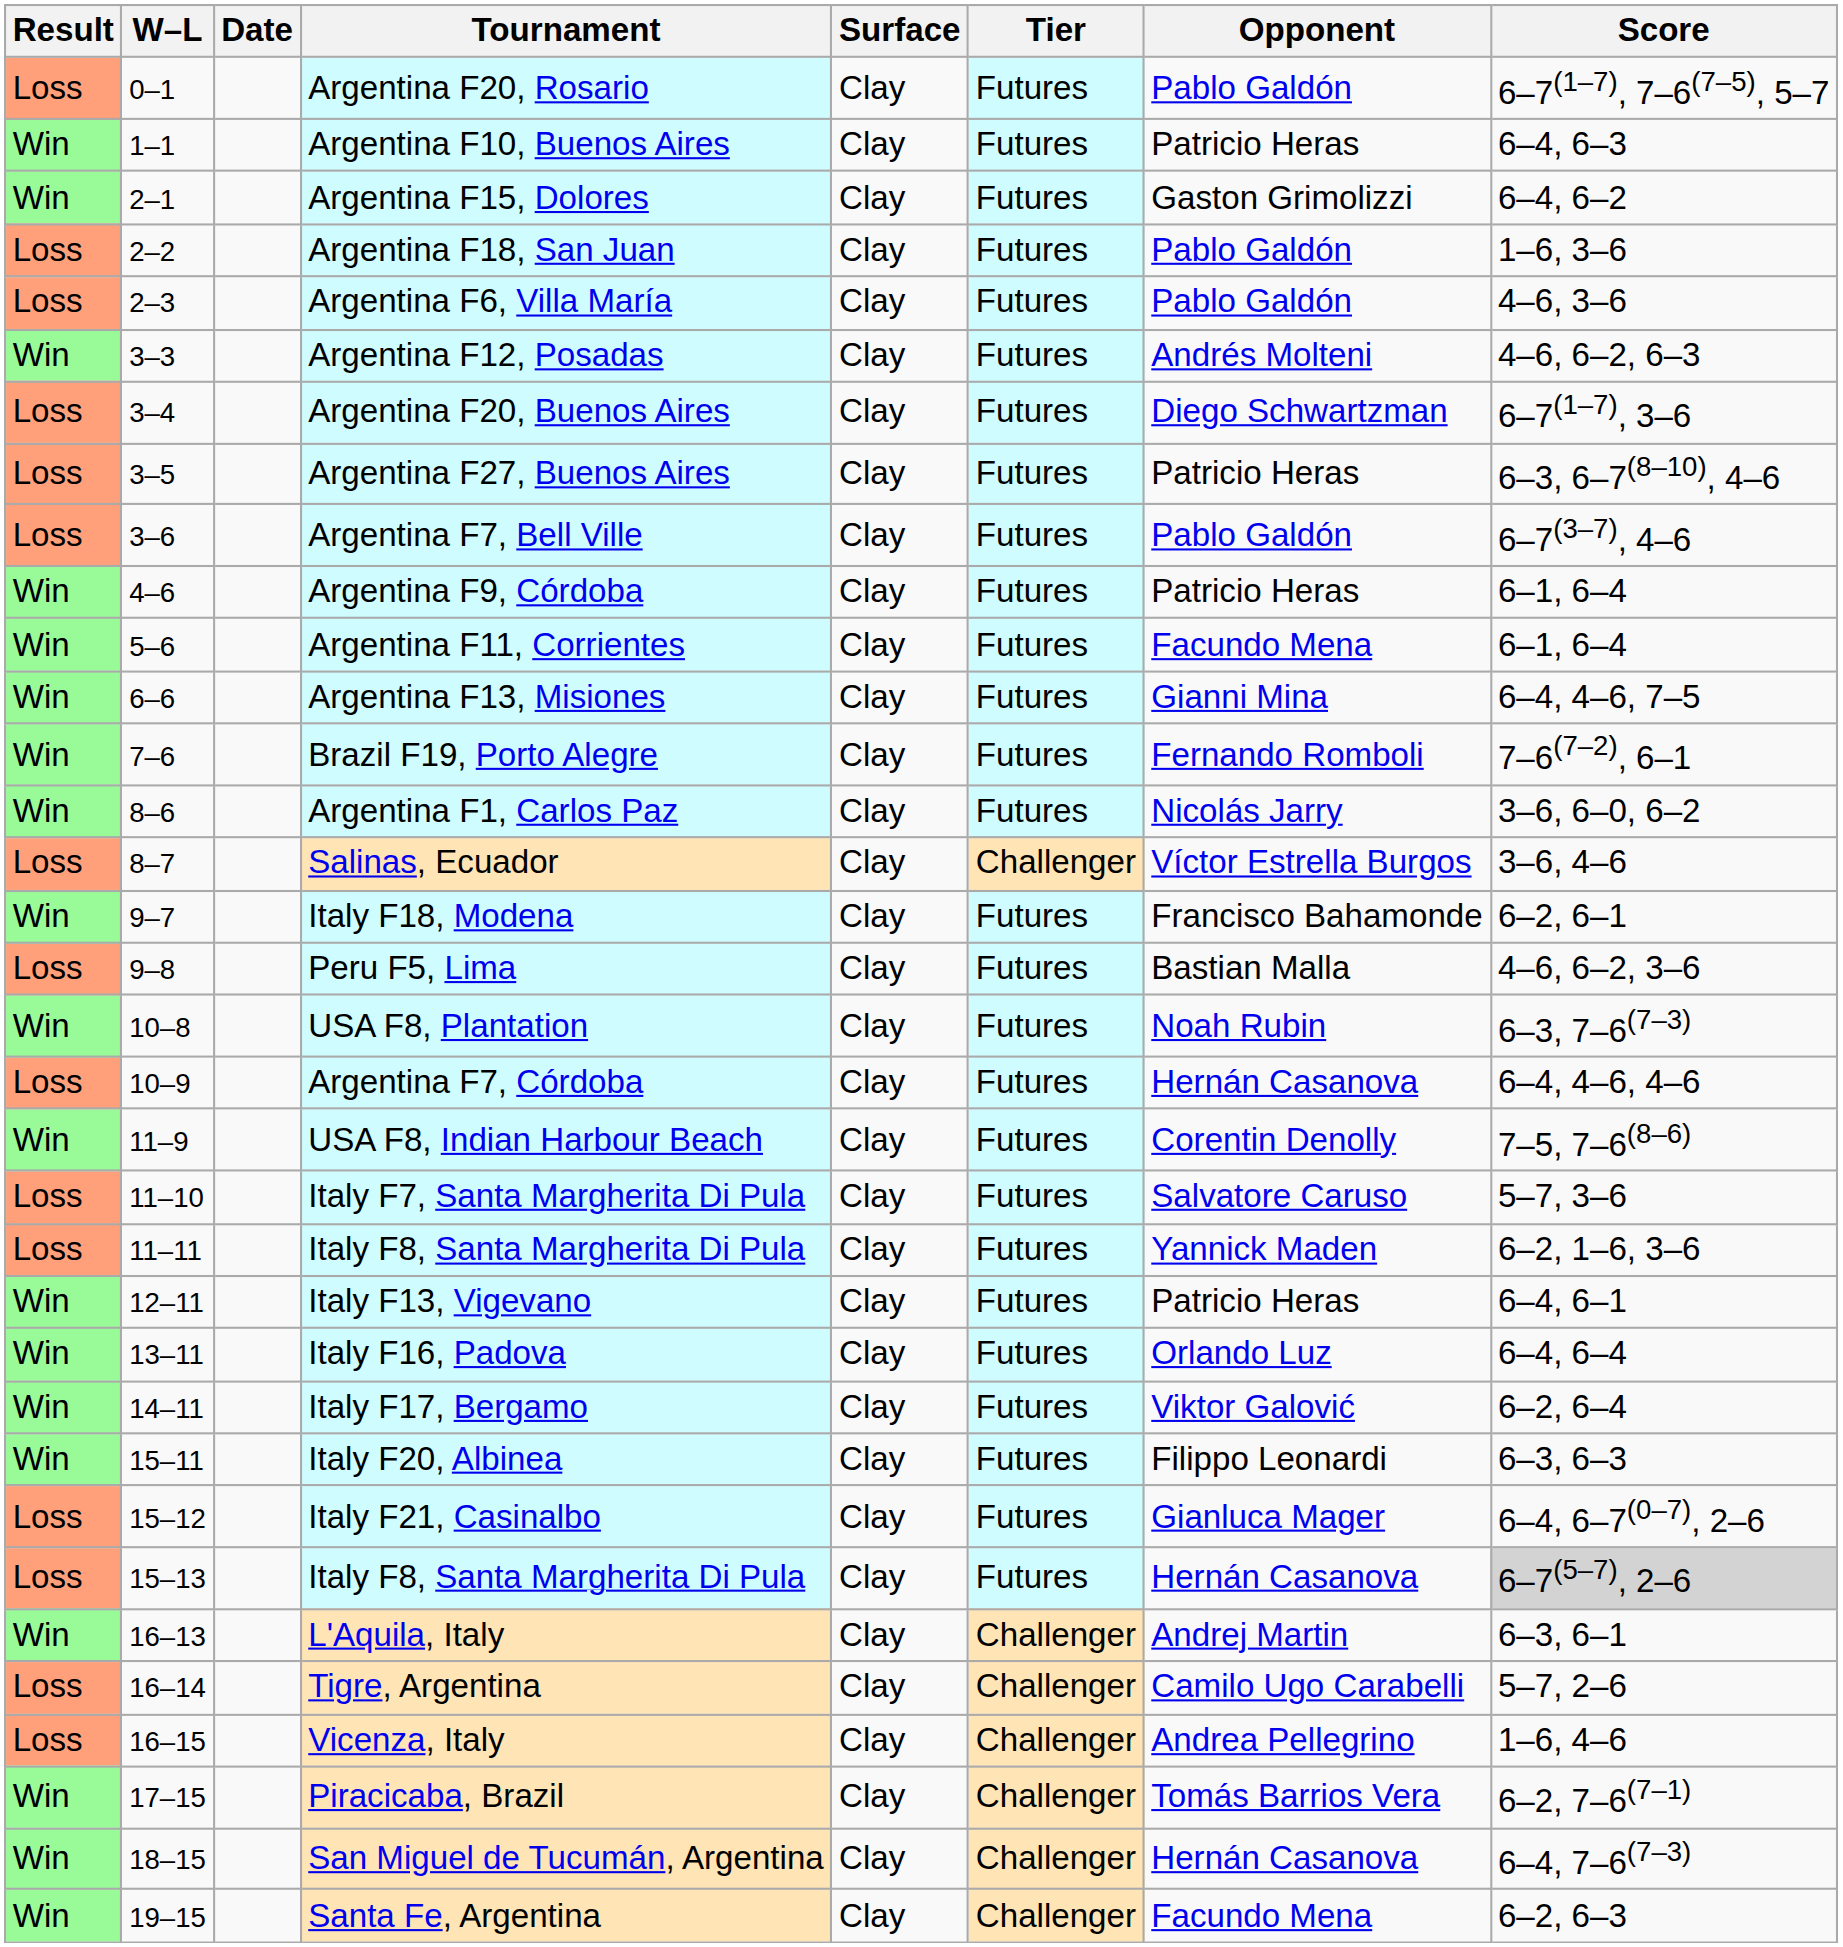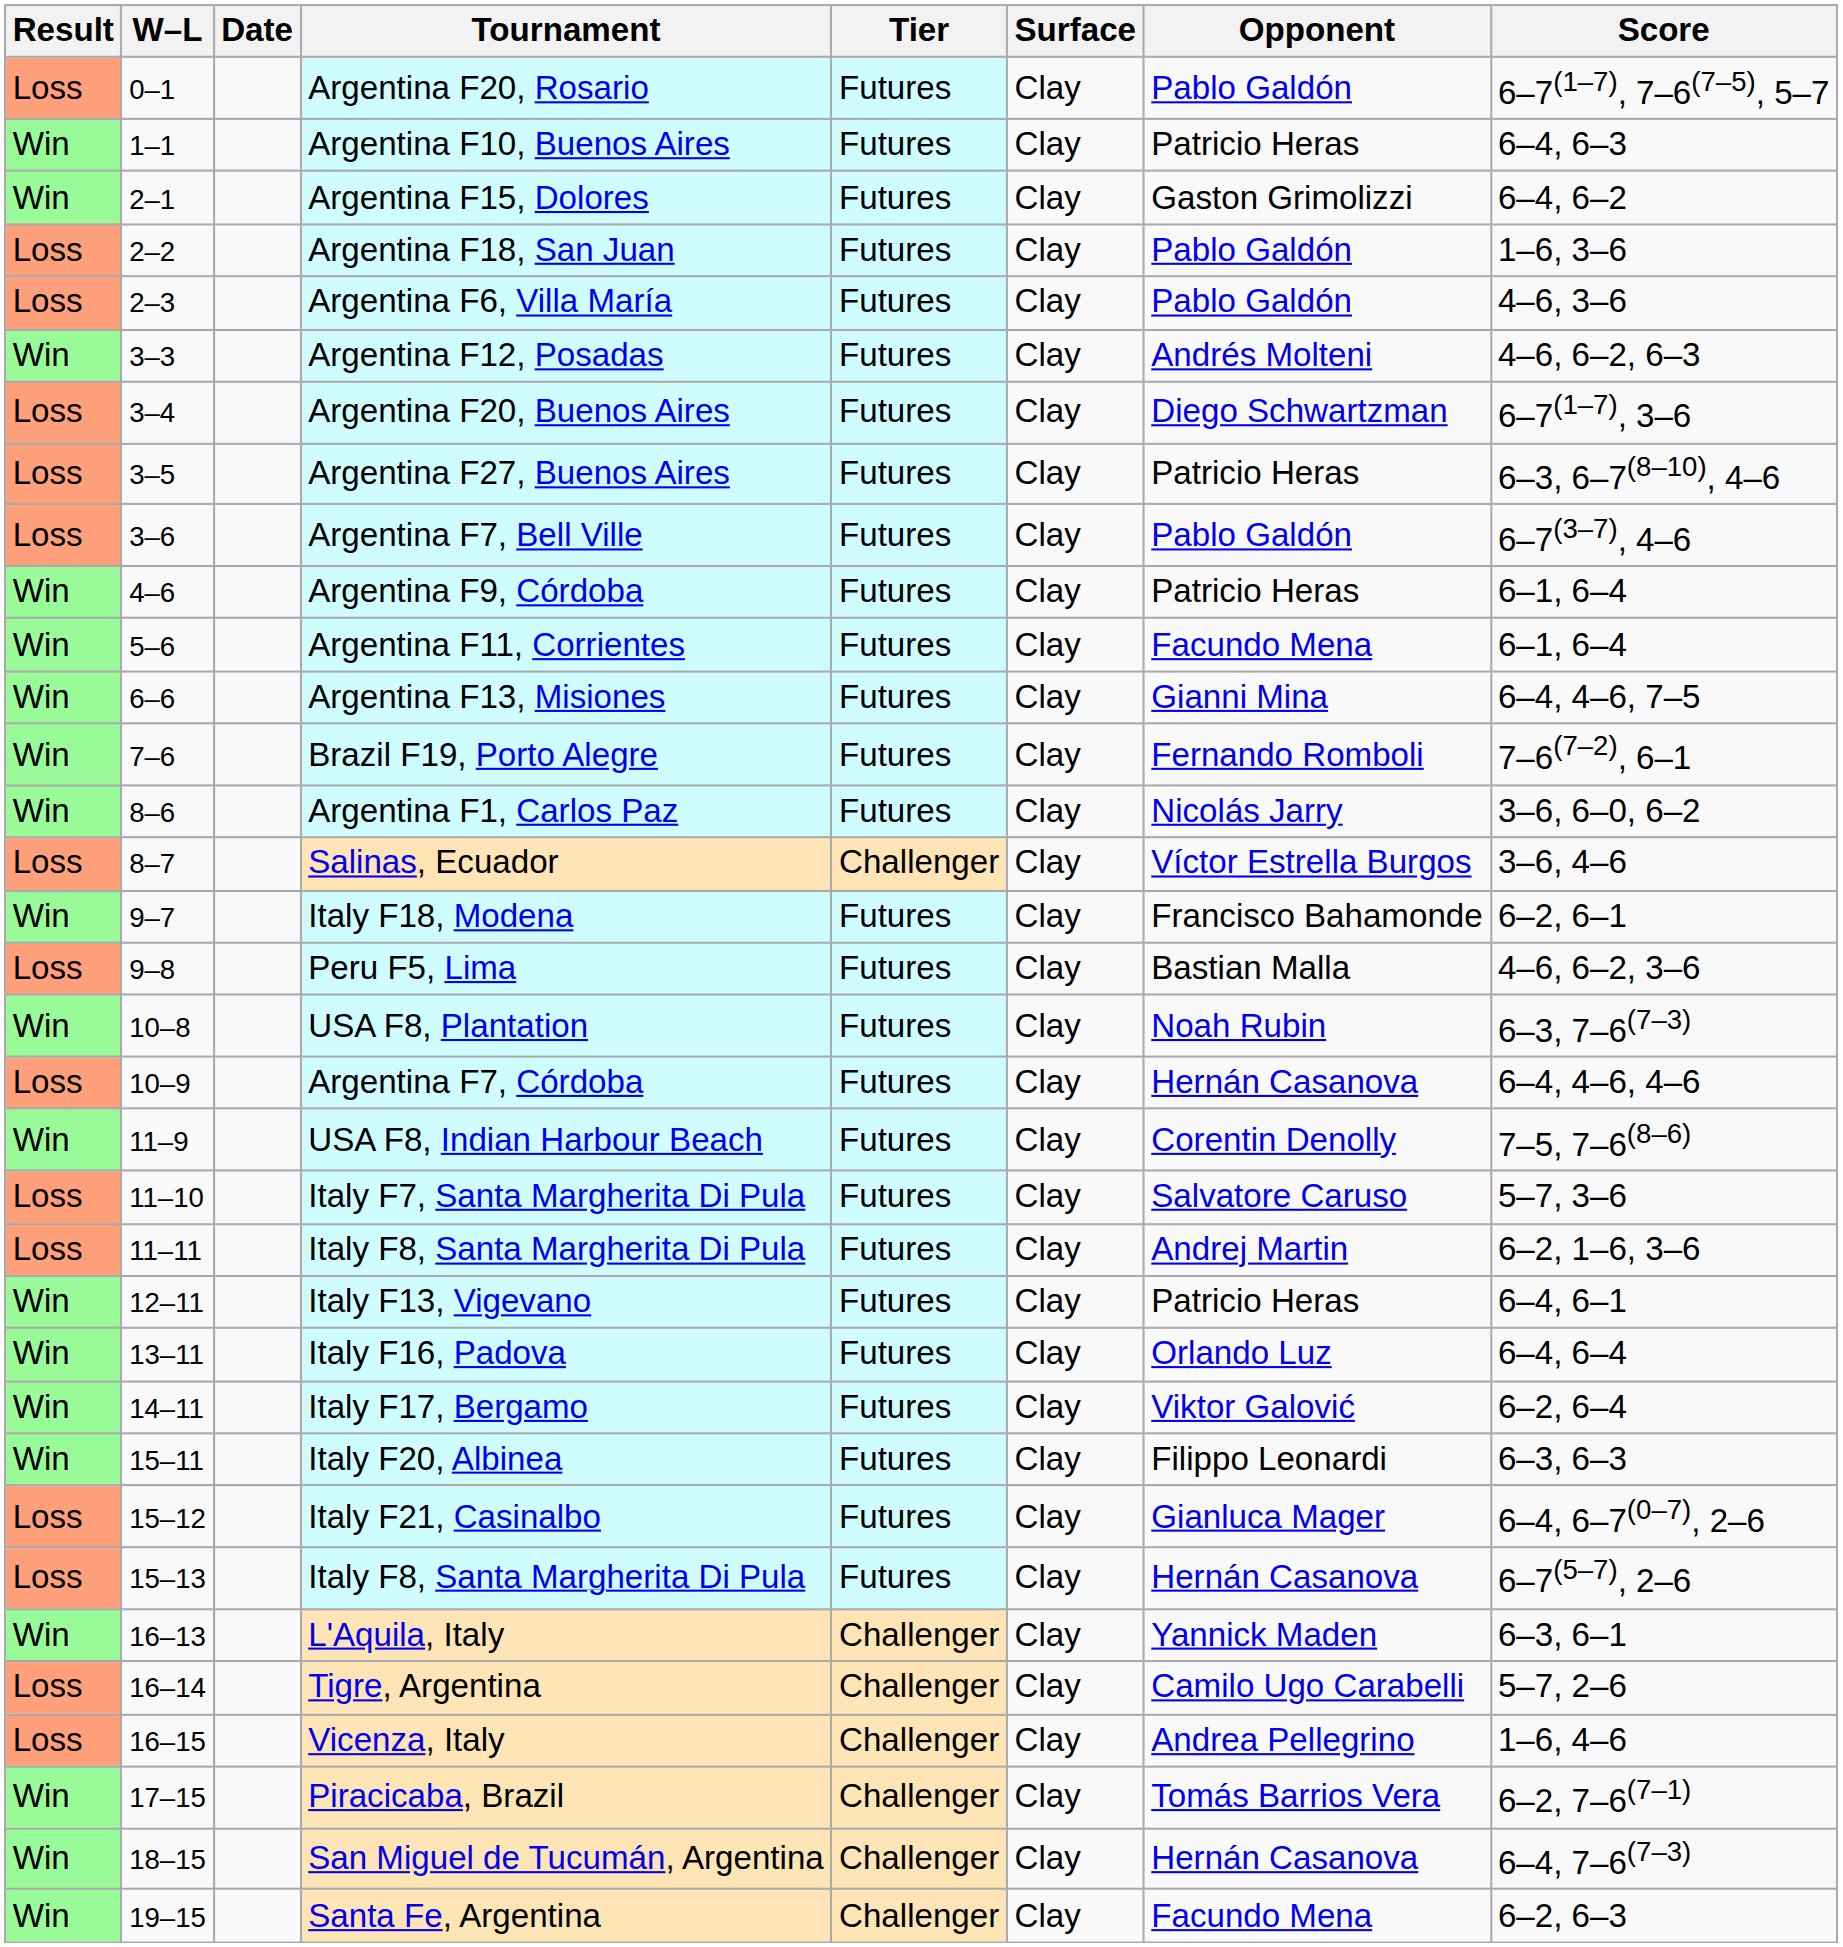columns swapped: Tier <-> Surface
11–11 / Italy F8, Santa Margherita Di Pula | Opponent: Yannick Maden -> Andrej Martin
15–13 / Italy F8, Santa Margherita Di Pula | Score: lightgrey background -> no background
L'Aquila, Italy | Opponent: Andrej Martin -> Yannick Maden
